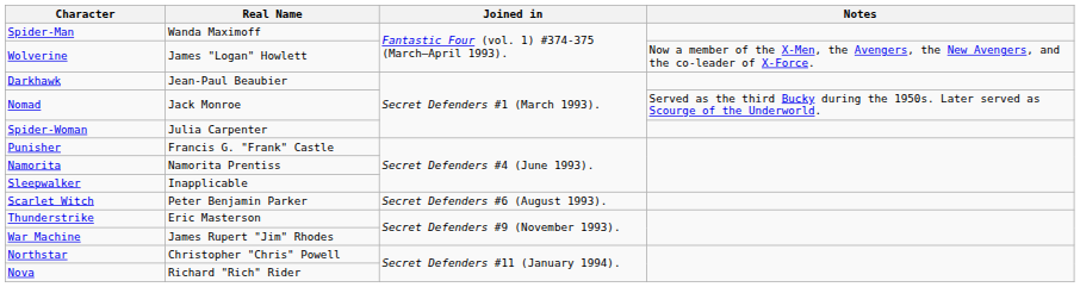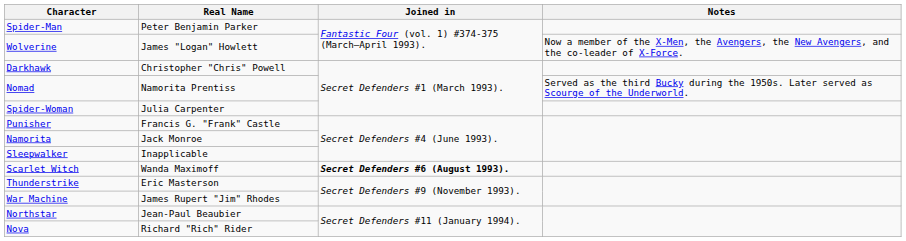Spider-Man | Real Name: Wanda Maximoff -> Peter Benjamin Parker
Darkhawk | Real Name: Jean-Paul Beaubier -> Christopher "Chris" Powell
Nomad | Real Name: Jack Monroe -> Namorita Prentiss
Namorita | Real Name: Namorita Prentiss -> Jack Monroe
Scarlet Witch | Real Name: Peter Benjamin Parker -> Wanda Maximoff
Scarlet Witch | Joined in: normal -> bold
Northstar | Real Name: Christopher "Chris" Powell -> Jean-Paul Beaubier
